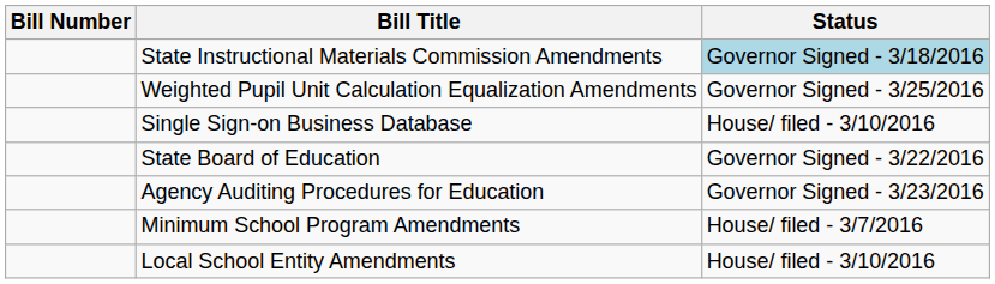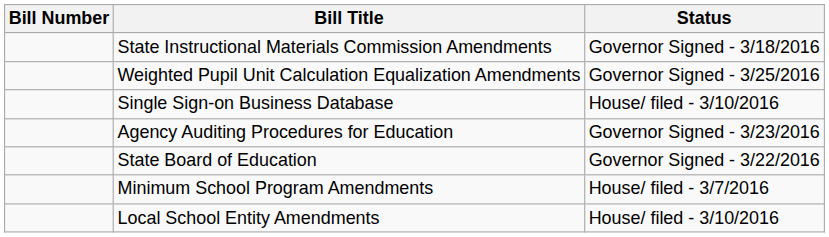State Instructional Materials Commission Amendments | Status: lightblue background -> no background
rows swapped: Agency Auditing Procedures for Education <-> State Board of Education
